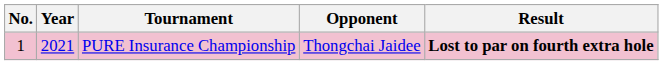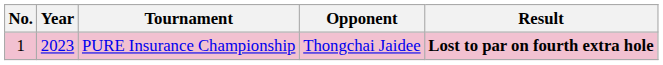PURE Insurance Championship | Year: 2021 -> 2023
